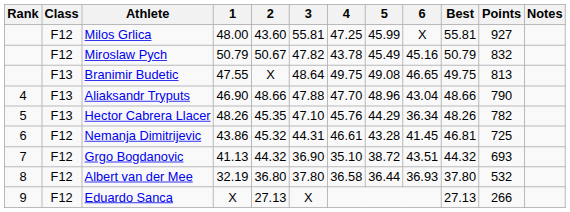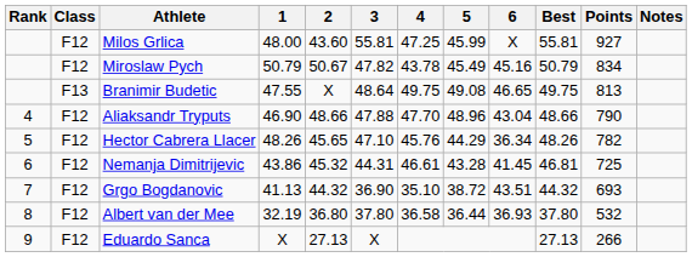Miroslaw Pych | Points: 832 -> 834
Aliaksandr Tryputs | Class: F13 -> F12
Hector Cabrera Llacer | Class: F13 -> F12
Hector Cabrera Llacer | 2: 45.35 -> 45.65
